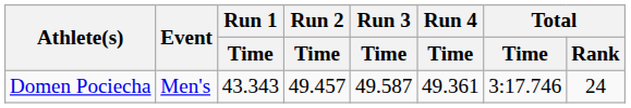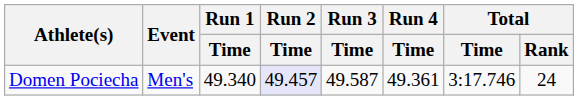Domen Pociecha | Run 1 / Time: 43.343 -> 49.340
Domen Pociecha | Run 2 / Time: no background -> lavender background
